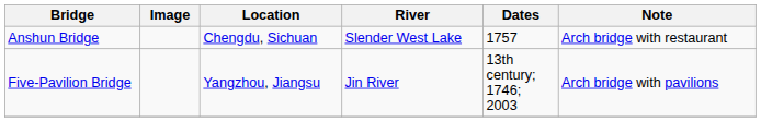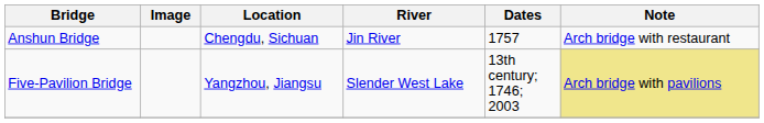Anshun Bridge | River: Slender West Lake -> Jin River
Five-Pavilion Bridge | River: Jin River -> Slender West Lake
Five-Pavilion Bridge | Note: no background -> khaki background
